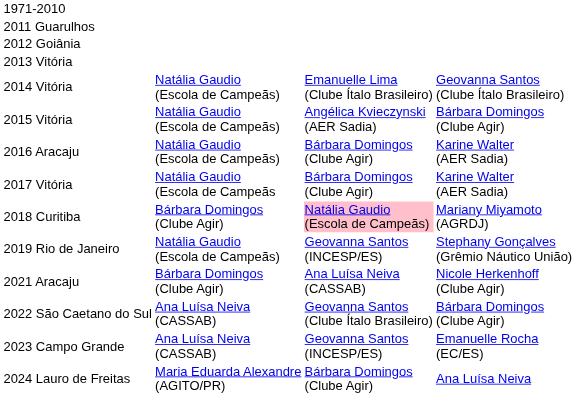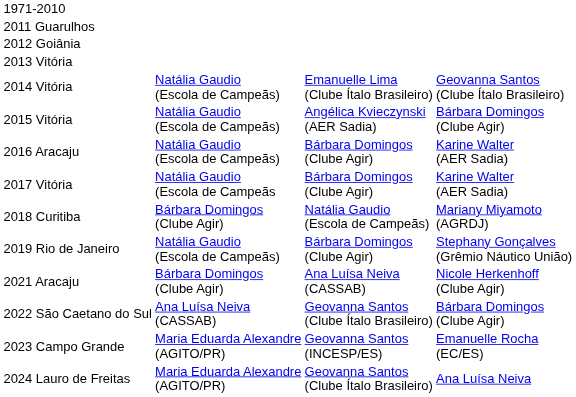2018 Curitiba | column 3: pink background -> no background
2019 Rio de Janeiro | column 3: Geovanna Santos (INCESP/ES) -> Bárbara Domingos (Clube Agir)
2023 Campo Grande | column 2: Ana Luísa Neiva (CASSAB) -> Maria Eduarda Alexandre (AGITO/PR)
2024 Lauro de Freitas | column 3: Bárbara Domingos (Clube Agir) -> Geovanna Santos (Clube Ítalo Brasileiro)
